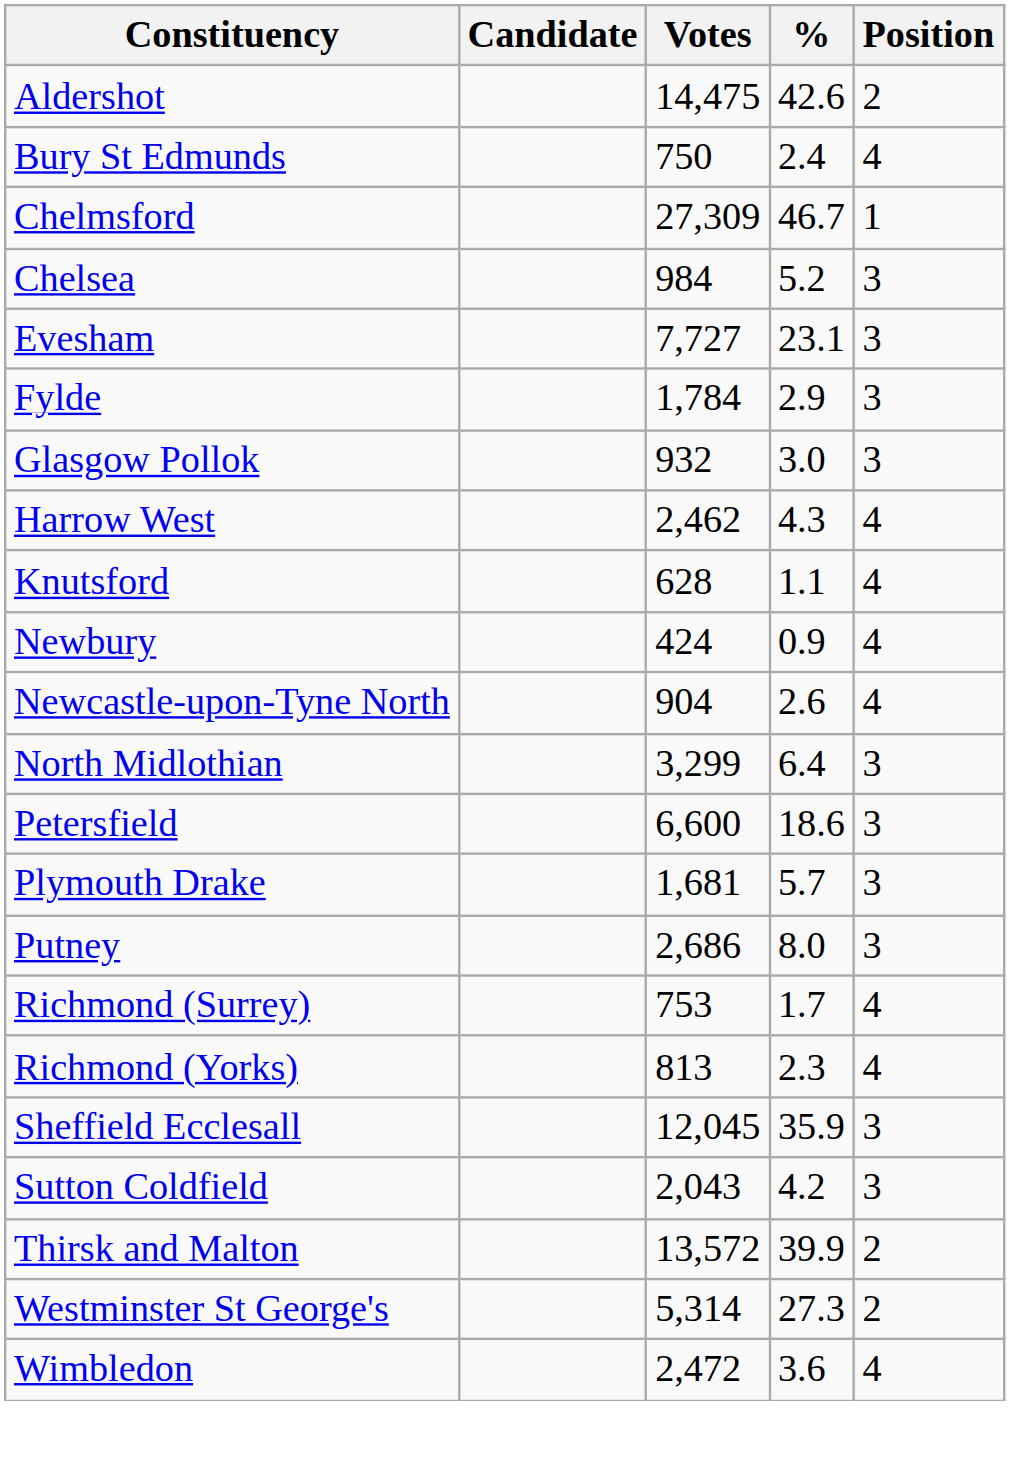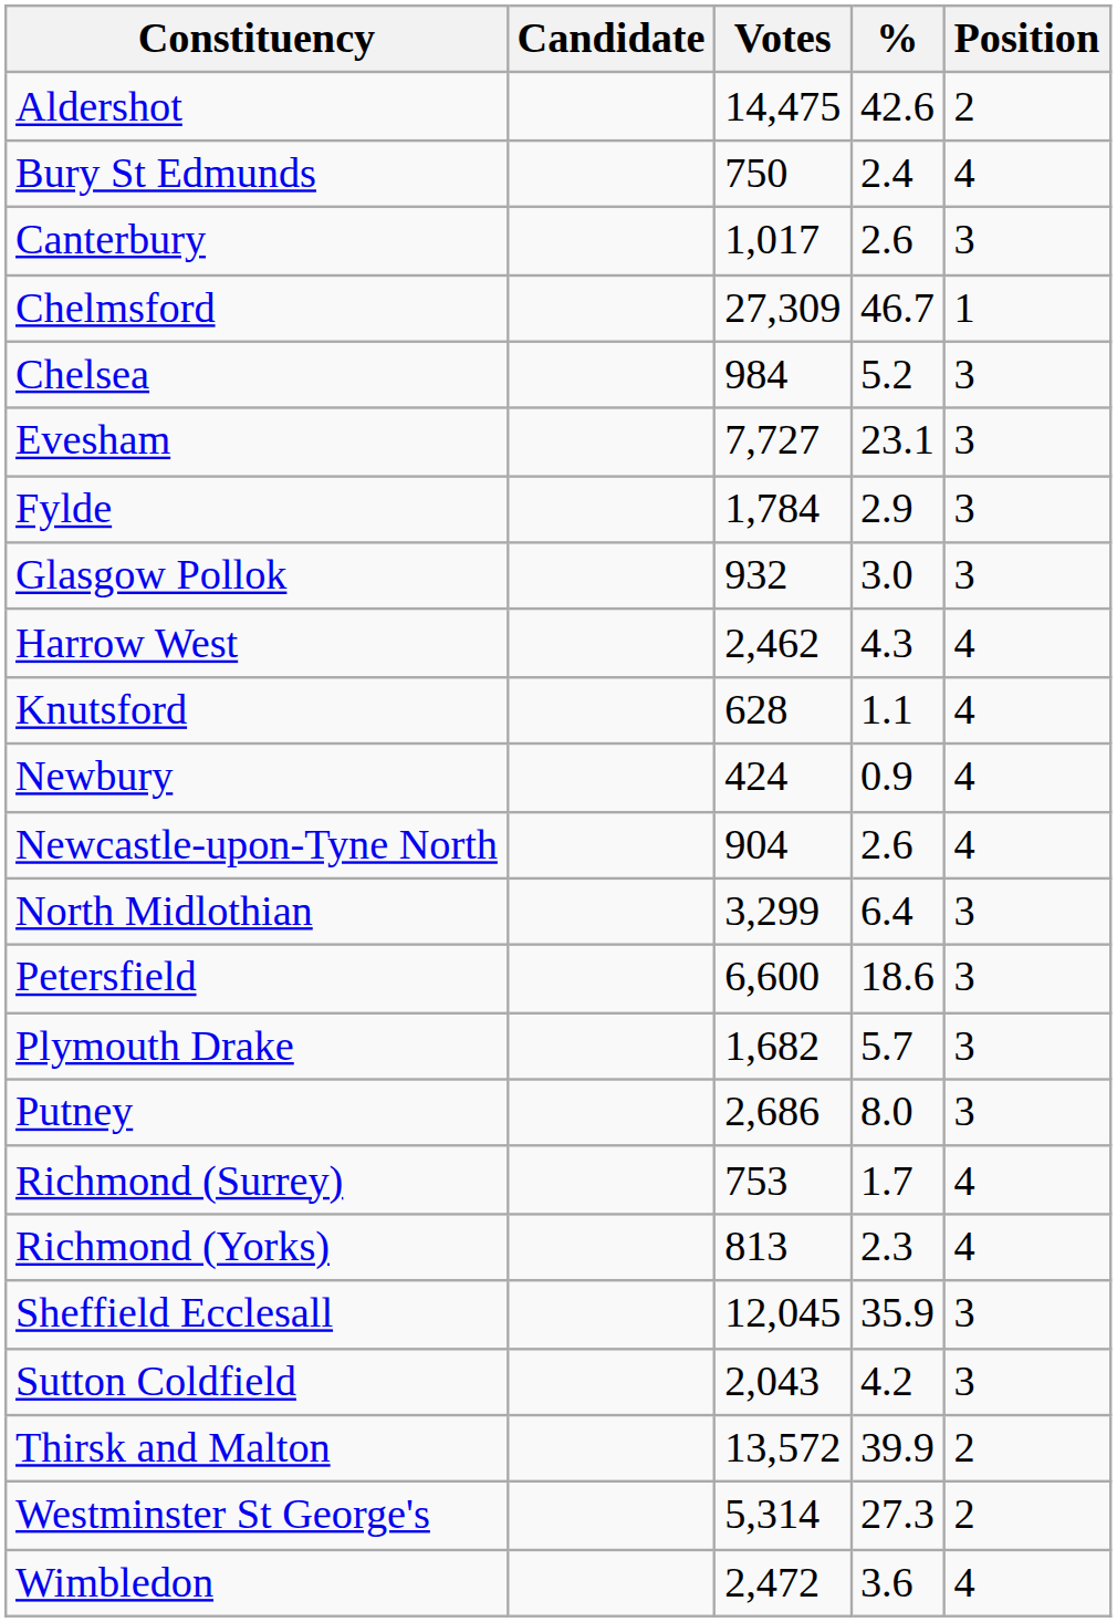+ row: Canterbury | 1,017 | 2.6 | 3
Plymouth Drake | Votes: 1,681 -> 1,682
